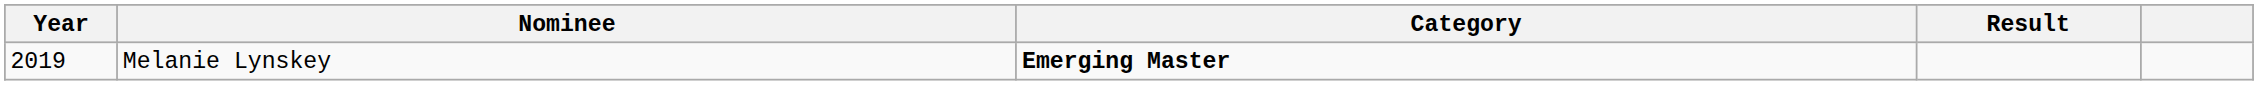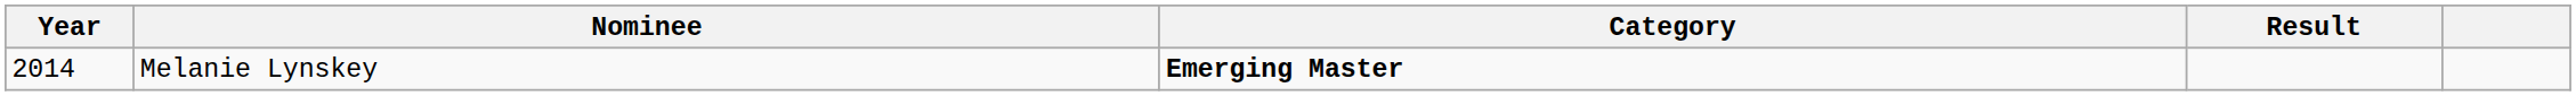Melanie Lynskey | Year: 2019 -> 2014
